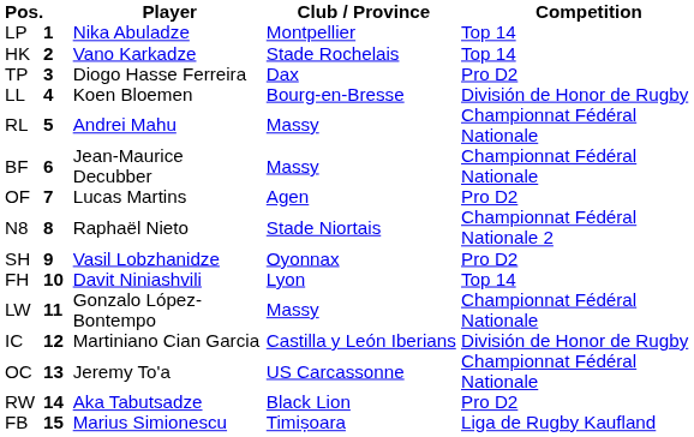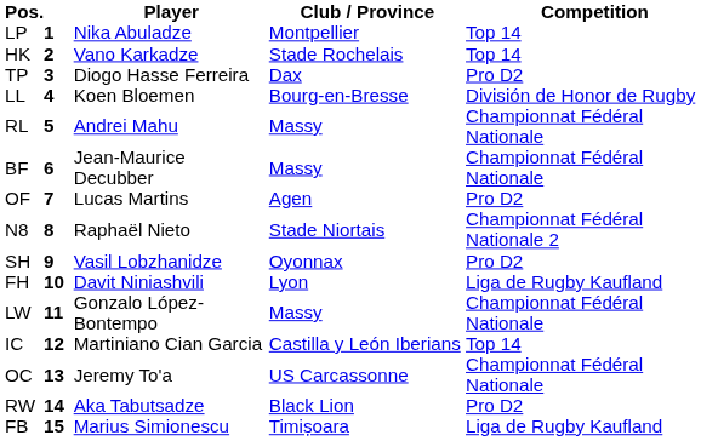FH | Competition: Top 14 -> Liga de Rugby Kaufland
IC | Competition: División de Honor de Rugby -> Top 14
